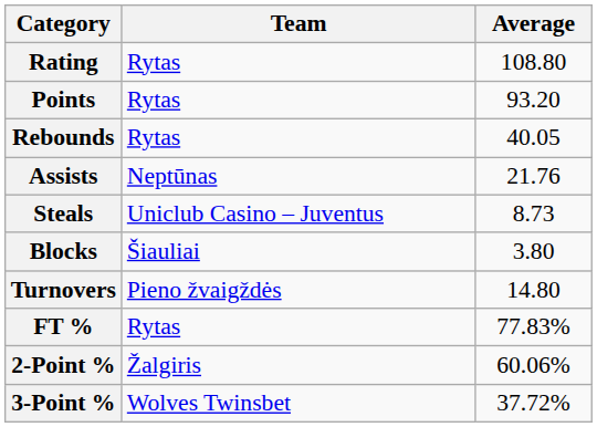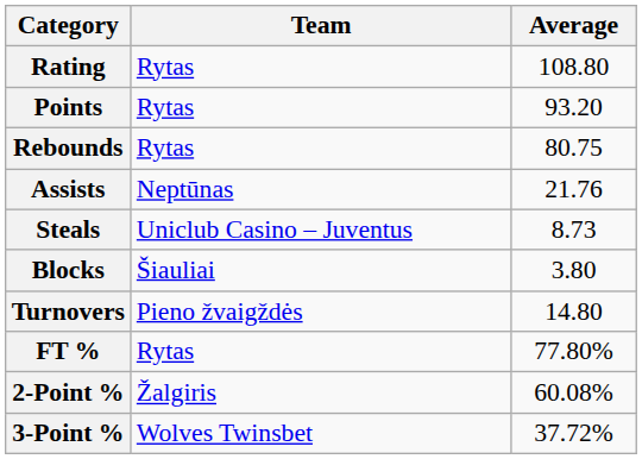Rebounds | Average: 40.05 -> 80.75
FT % | Average: 77.83% -> 77.80%
2-Point % | Average: 60.06% -> 60.08%
